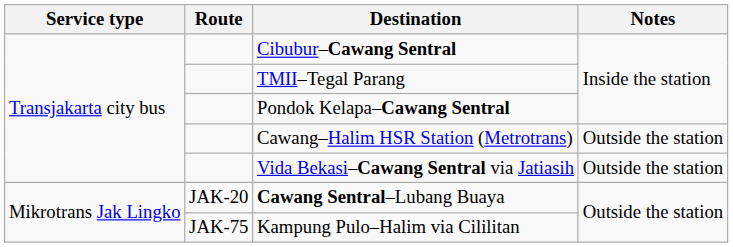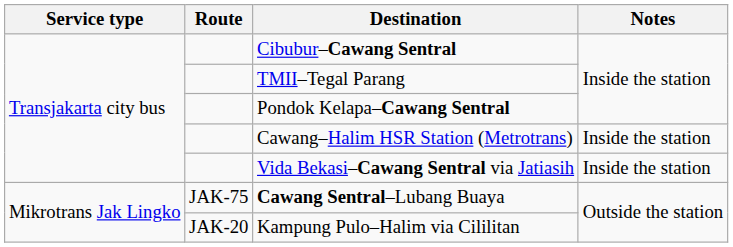Cawang–Halim HSR Station (Metrotrans) | Notes: Outside the station -> Inside the station
Vida Bekasi–Cawang Sentral via Jatiasih | Notes: Outside the station -> Inside the station
Cawang Sentral–Lubang Buaya | Route: JAK-20 -> JAK-75
Kampung Pulo–Halim via Cililitan | Route: JAK-75 -> JAK-20
